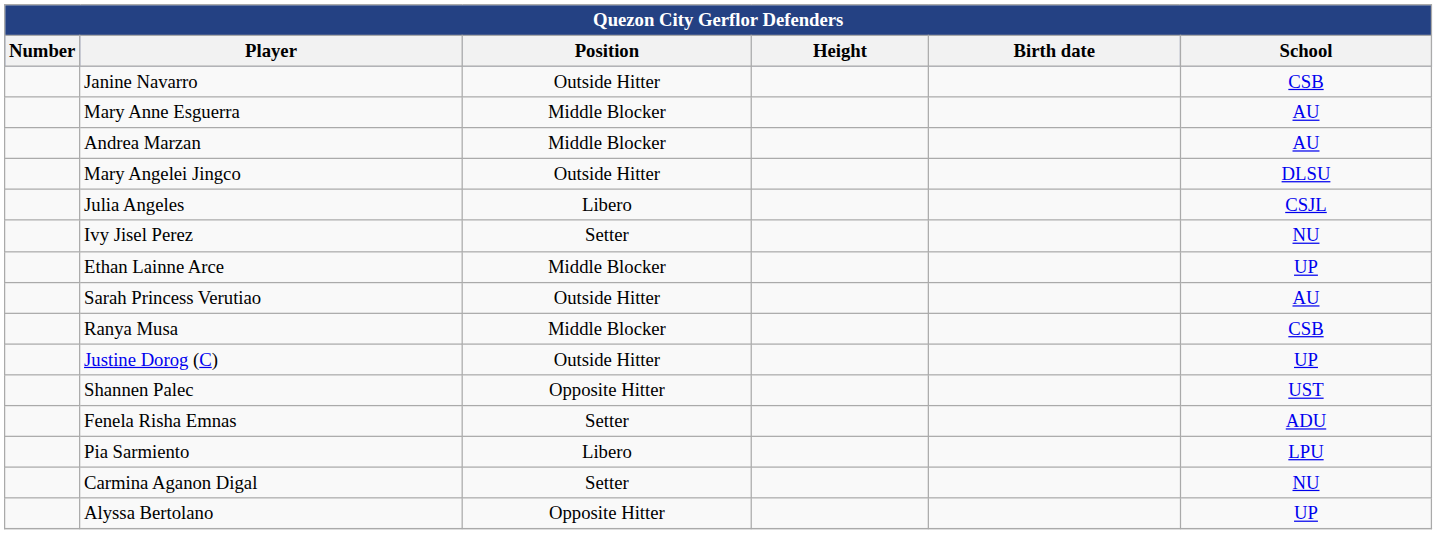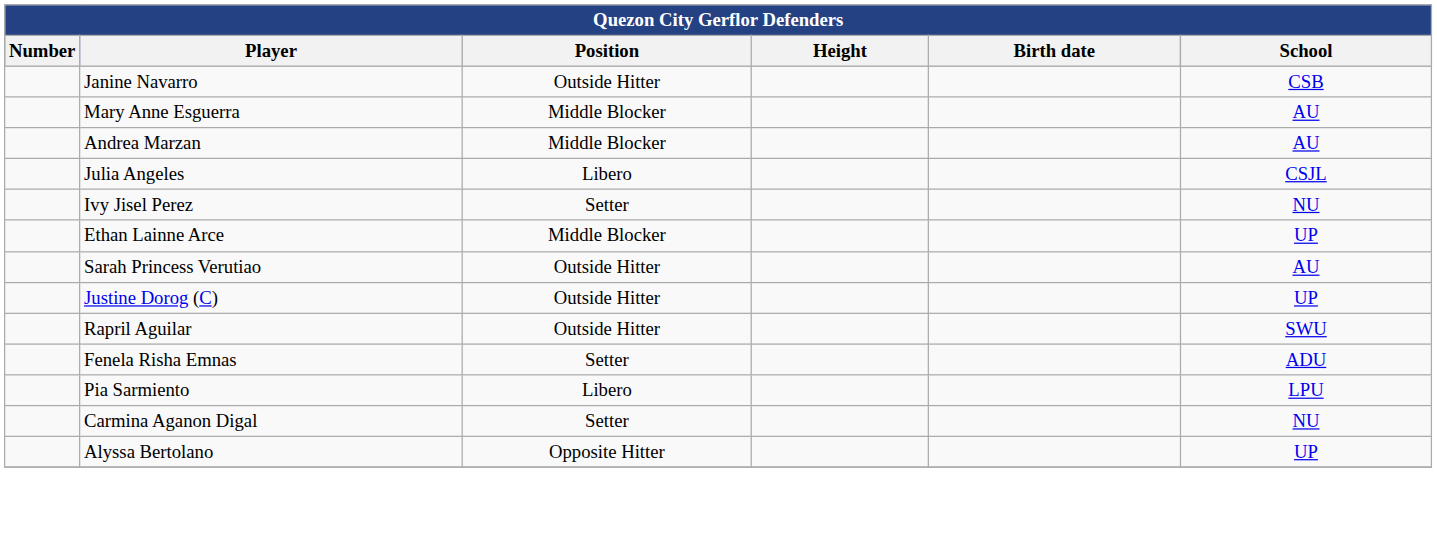- row: Mary Angelei Jingco | Outside Hitter | DLSU
- row: Ranya Musa | Middle Blocker | CSB
+ row: Rapril Aguilar | Outside Hitter | SWU
- row: Shannen Palec | Opposite Hitter | UST
